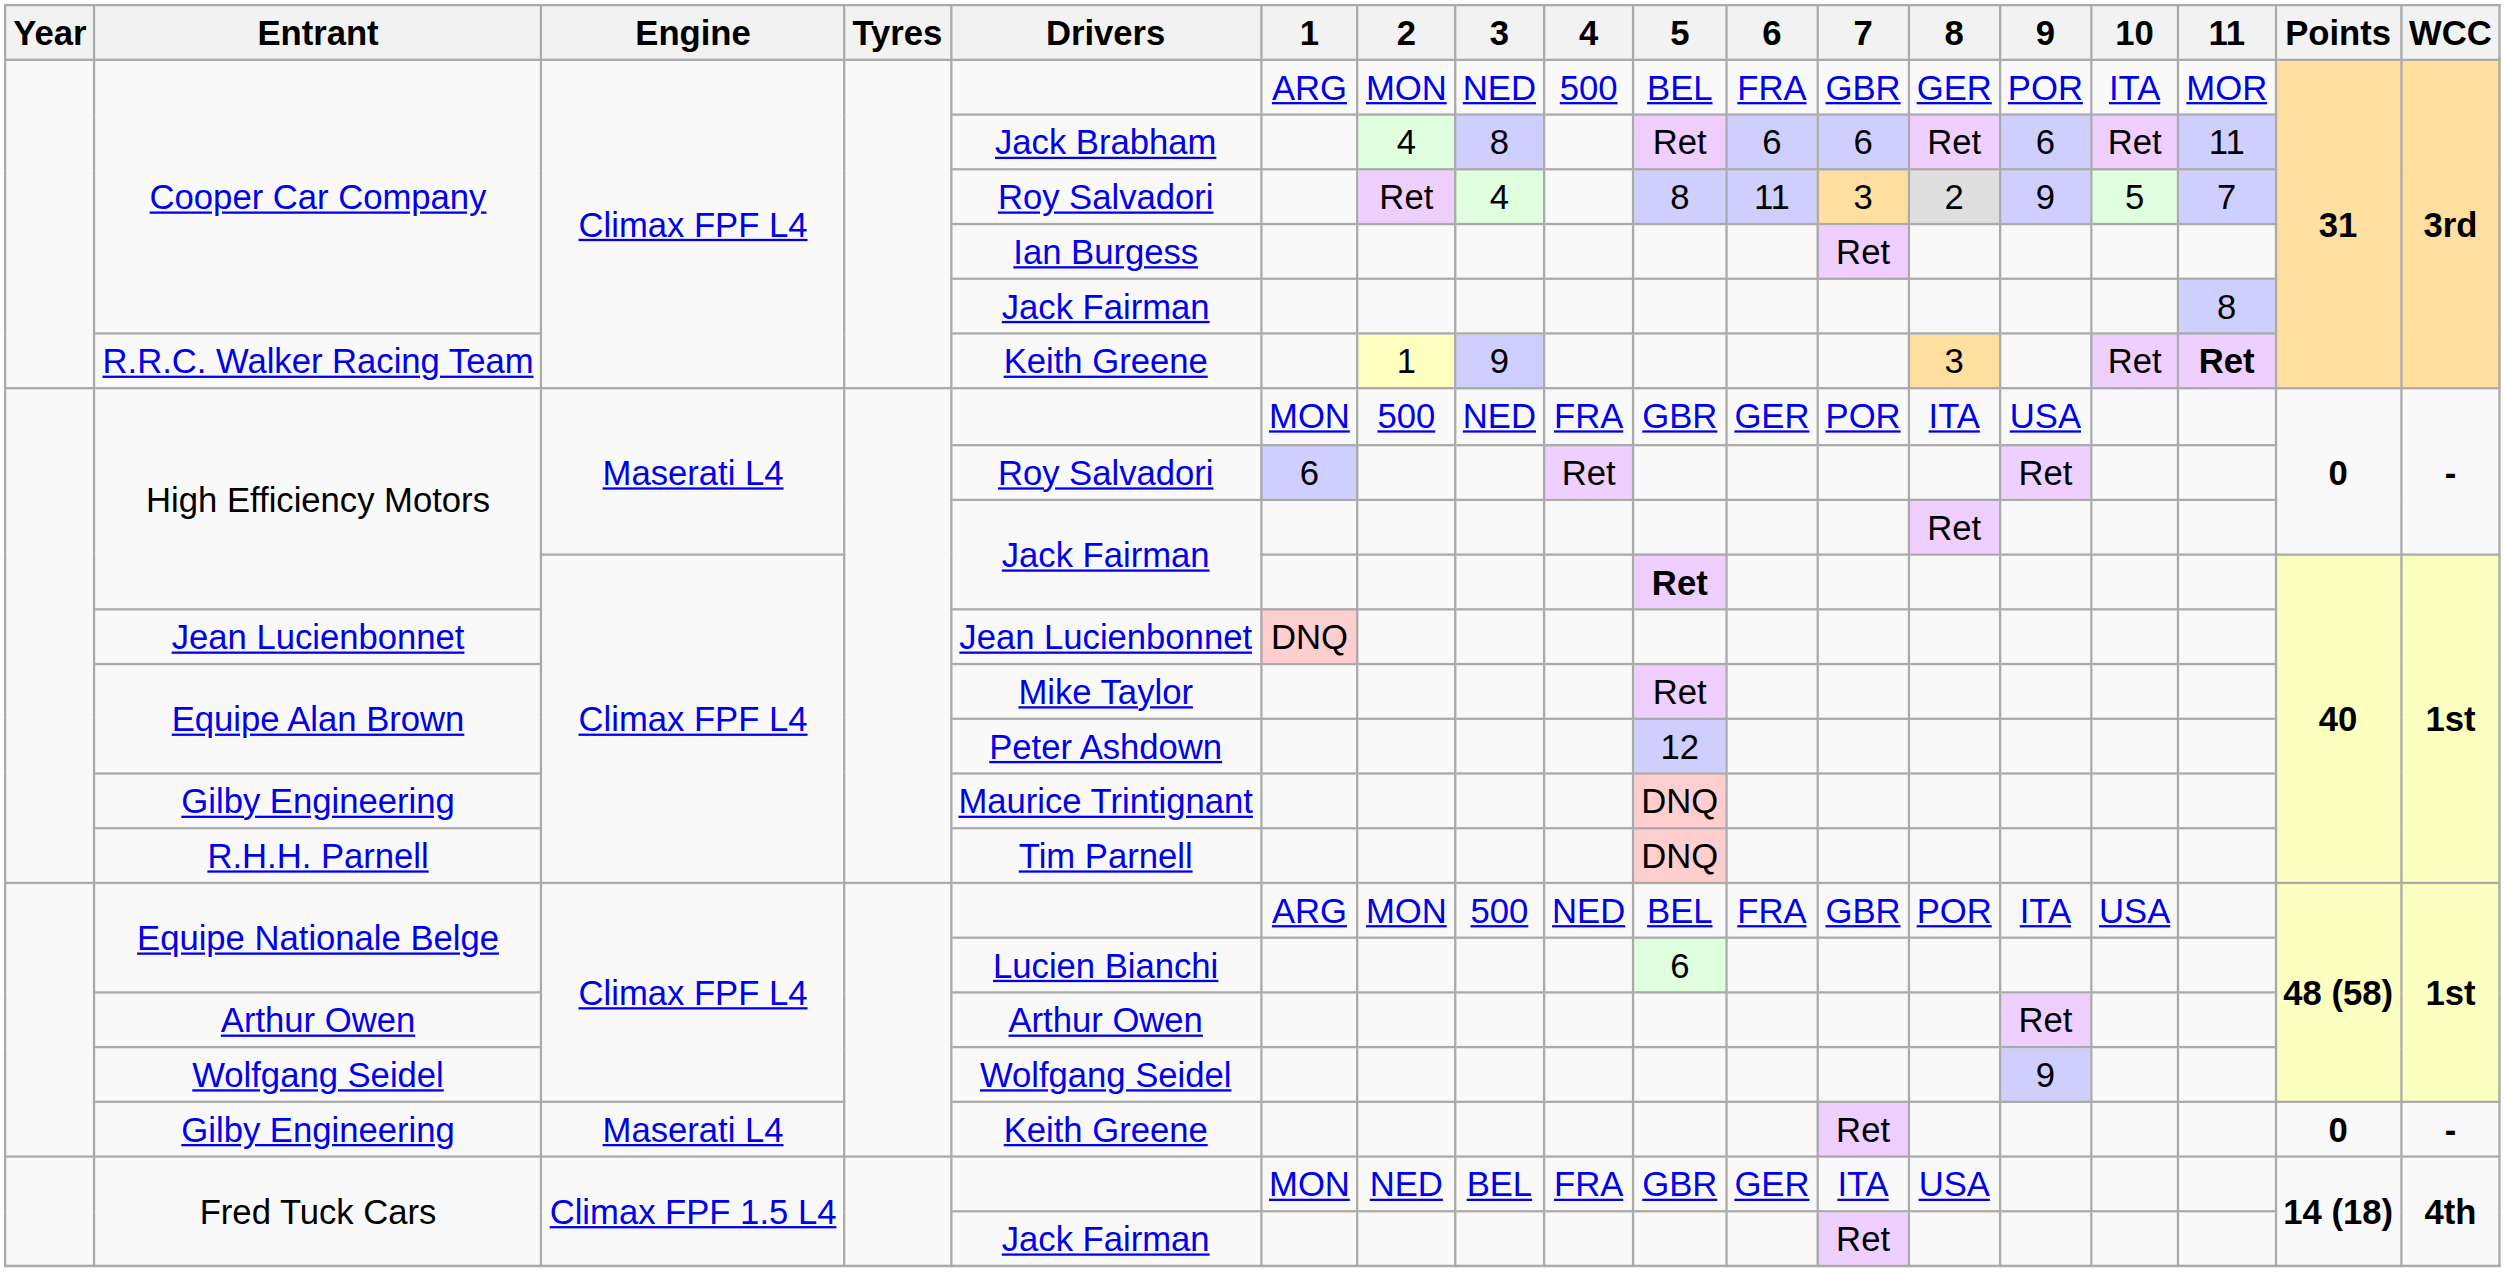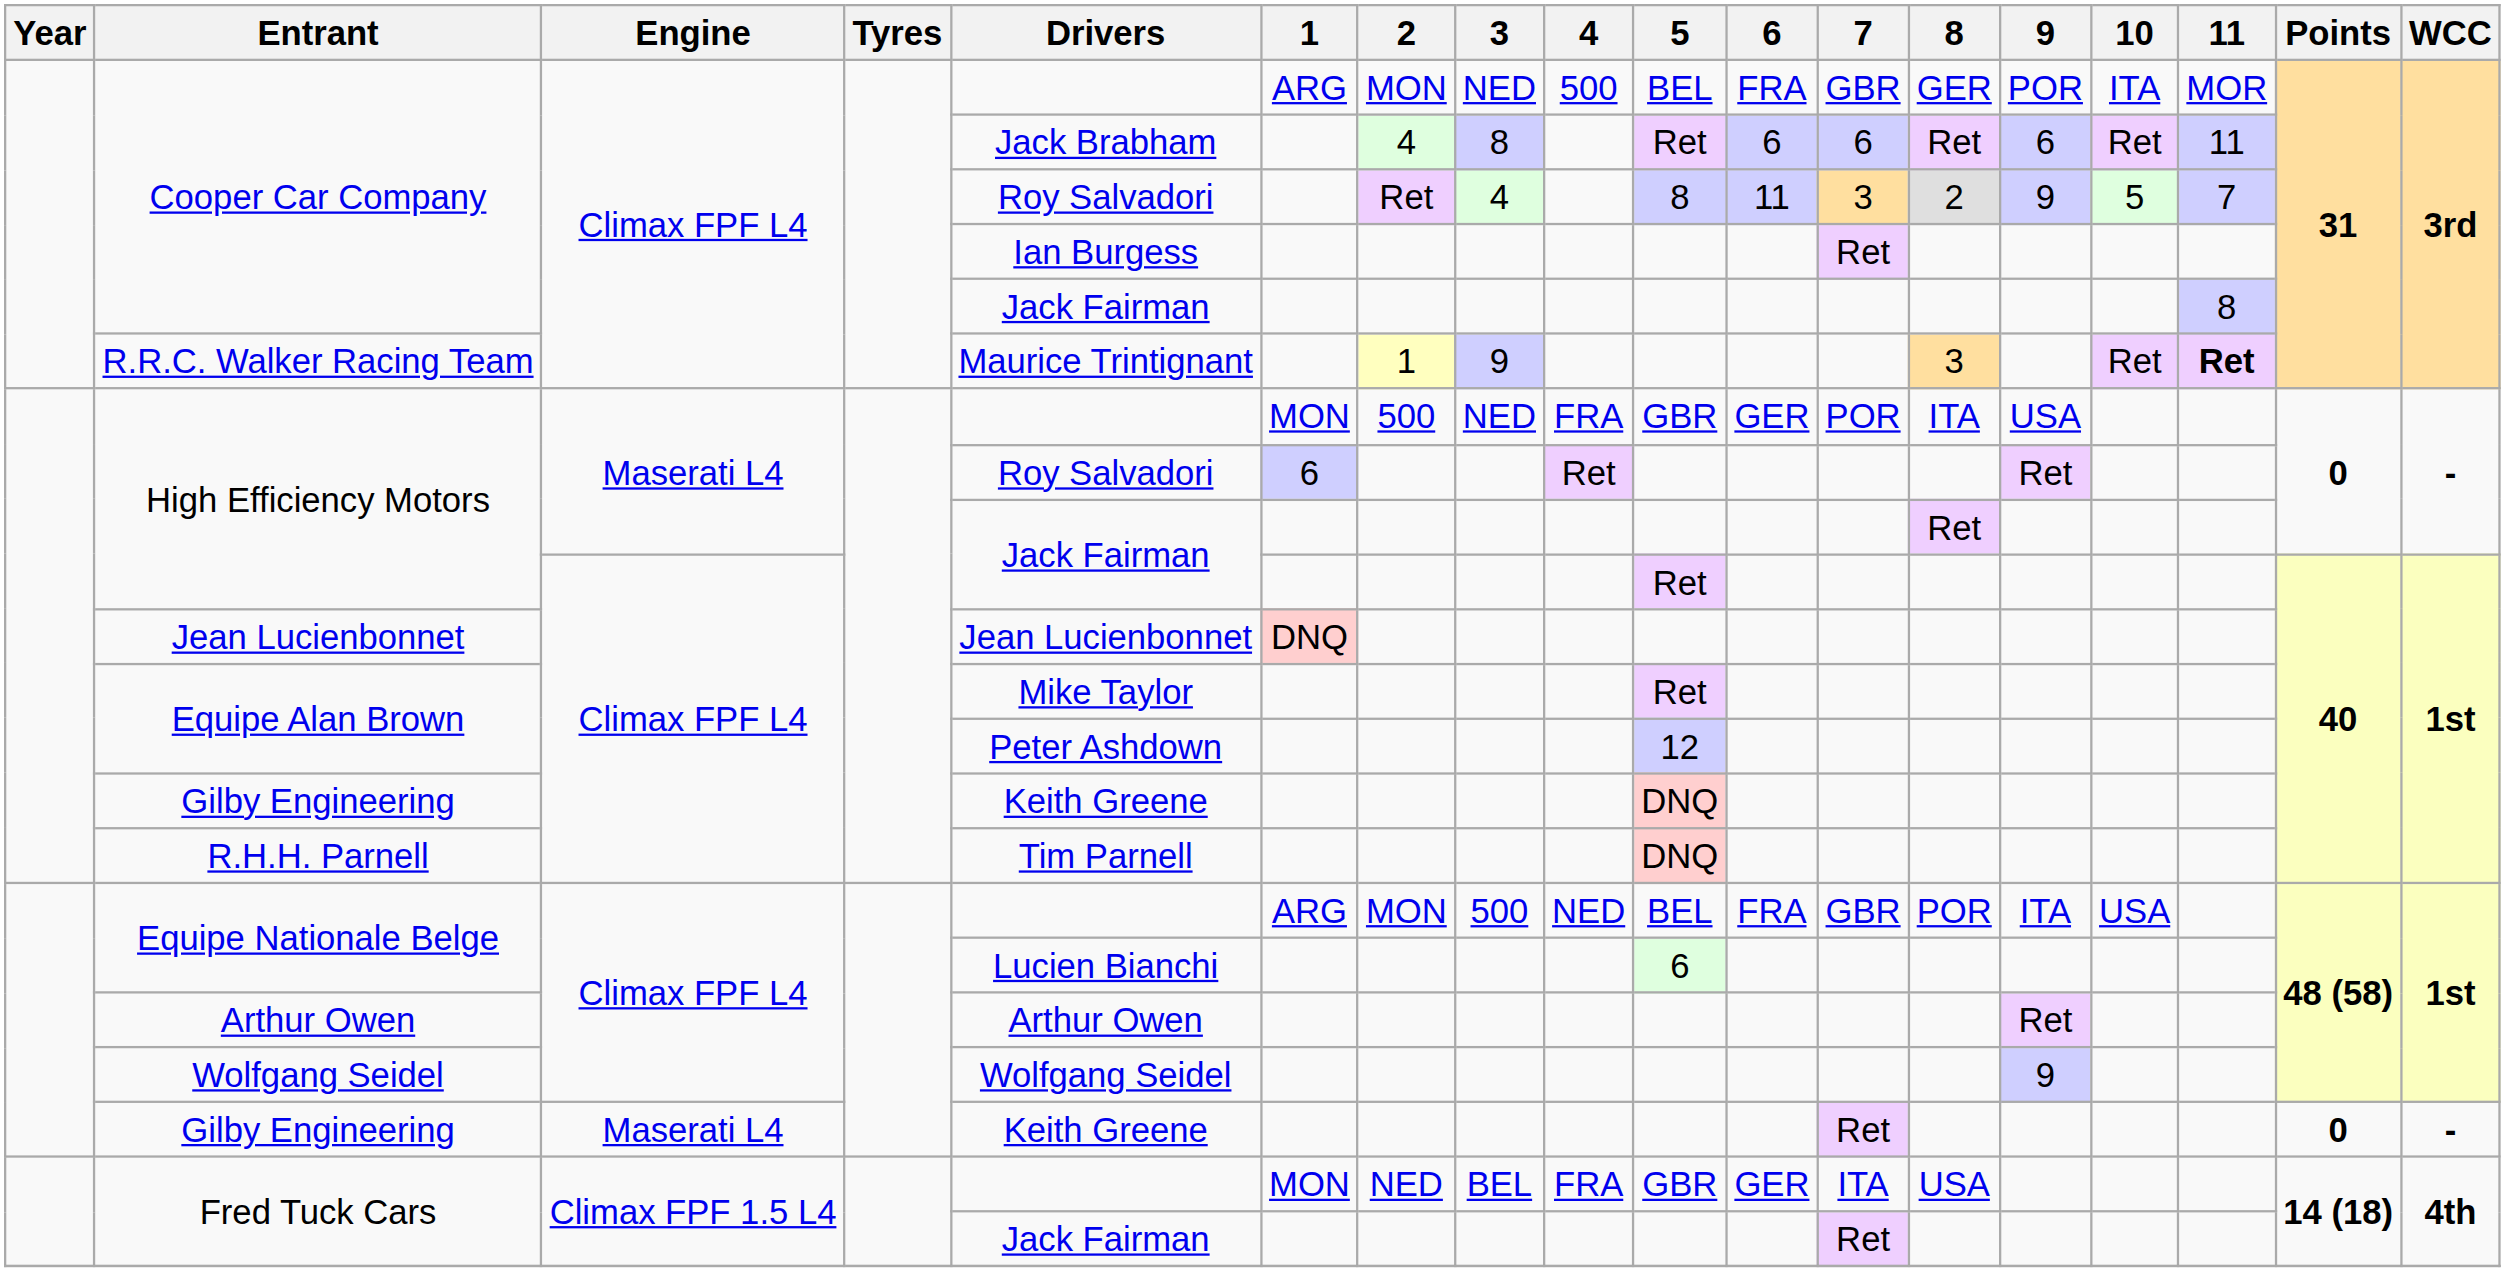R.R.C. Walker Racing Team | Drivers: Keith Greene -> Maurice Trintignant
High Efficiency Motors / Climax FPF L4 | 5: bold -> normal
Gilby Engineering / Climax FPF L4 | Drivers: Maurice Trintignant -> Keith Greene
